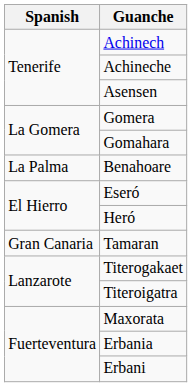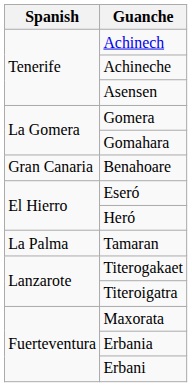Benahoare | Spanish: La Palma -> Gran Canaria
Tamaran | Spanish: Gran Canaria -> La Palma
